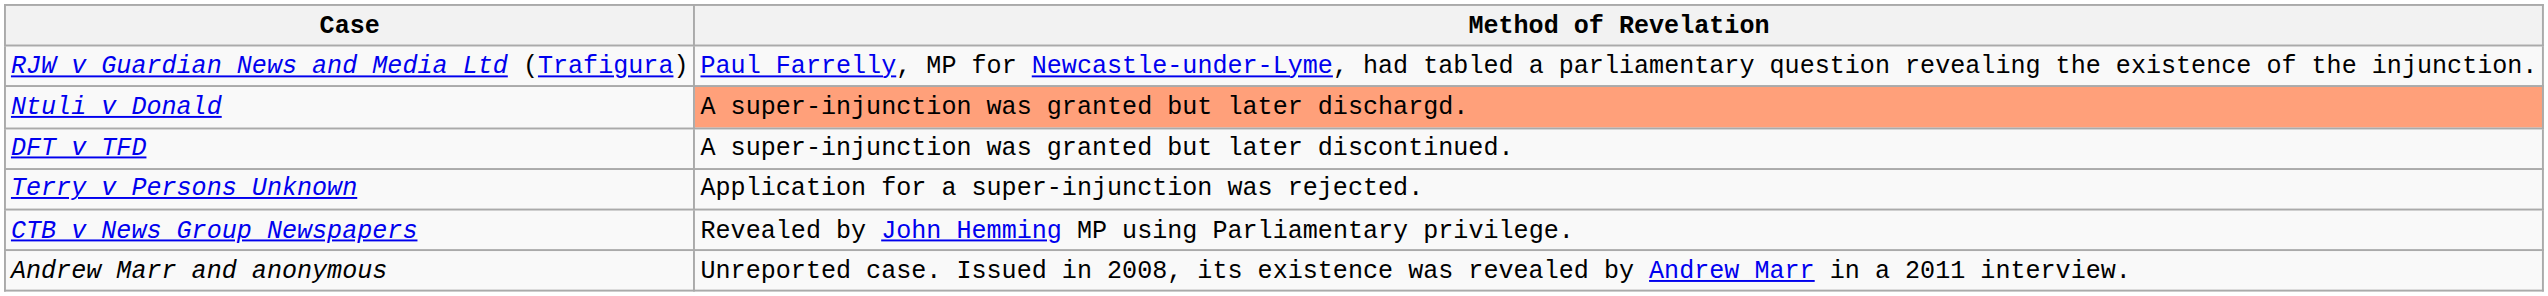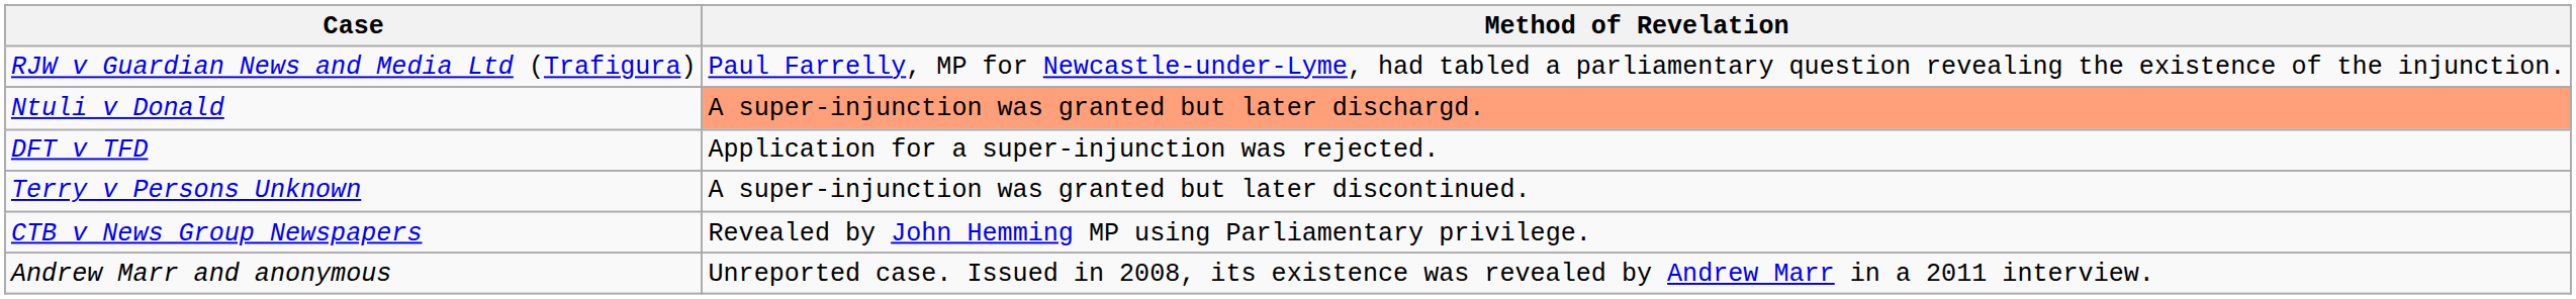DFT v TFD | Method of Revelation: A super-injunction was granted but later discontinued. -> Application for a super-injunction was rejected.
Terry v Persons Unknown | Method of Revelation: Application for a super-injunction was rejected. -> A super-injunction was granted but later discontinued.
